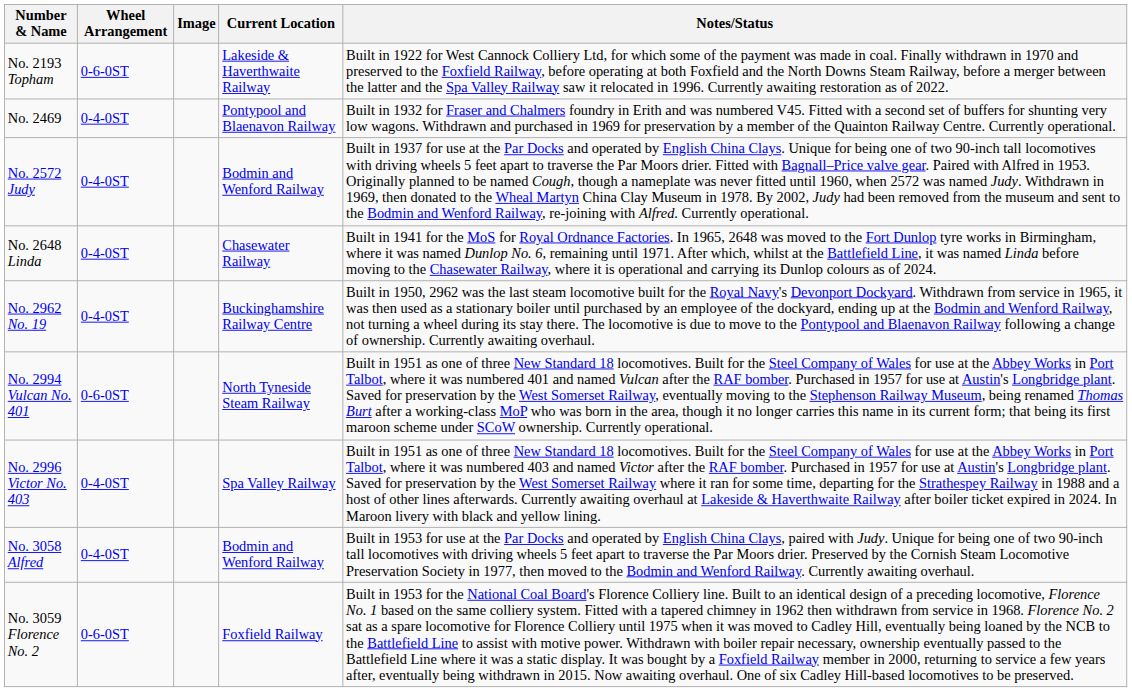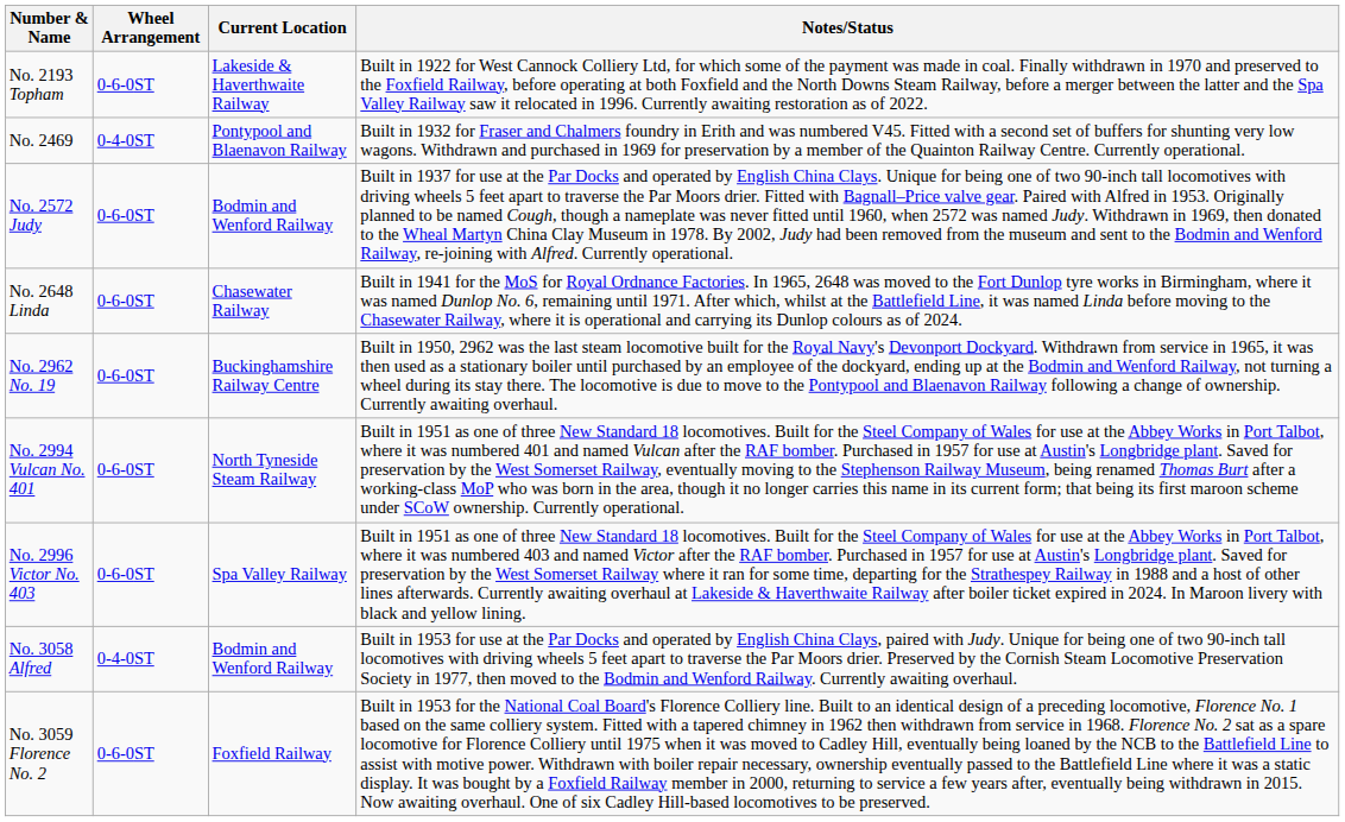- column: Image
No. 2572 Judy | Wheel Arrangement: 0-4-0ST -> 0-6-0ST
No. 2648 Linda | Wheel Arrangement: 0-4-0ST -> 0-6-0ST
No. 2962 No. 19 | Wheel Arrangement: 0-4-0ST -> 0-6-0ST
No. 2996 Victor No. 403 | Wheel Arrangement: 0-4-0ST -> 0-6-0ST
